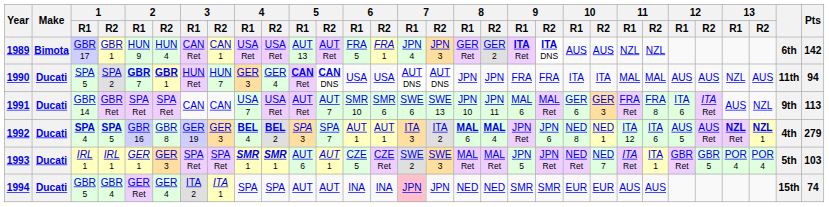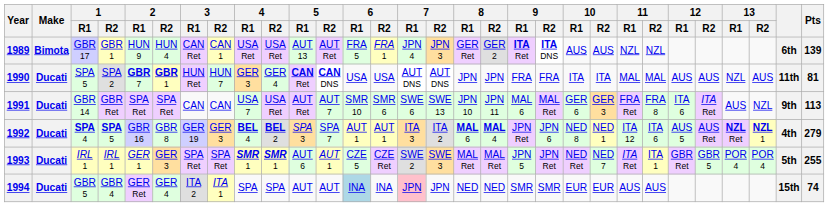1989 | Pts: 142 -> 139
1990 | Pts: 94 -> 81
1993 | Pts: 103 -> 255
1994 | 6 / R1: no background -> lightblue background
